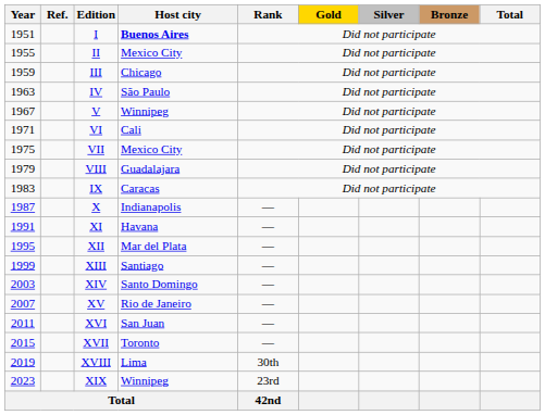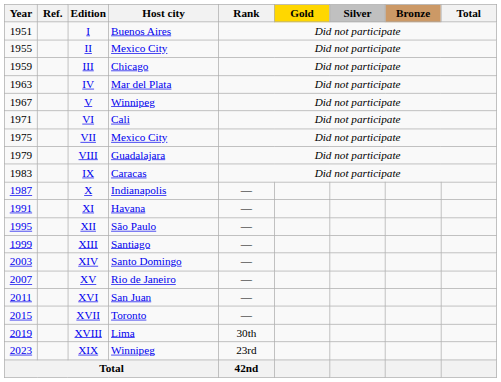I | Host city: bold -> normal
IV | Host city: São Paulo -> Mar del Plata
XII | Host city: Mar del Plata -> São Paulo
